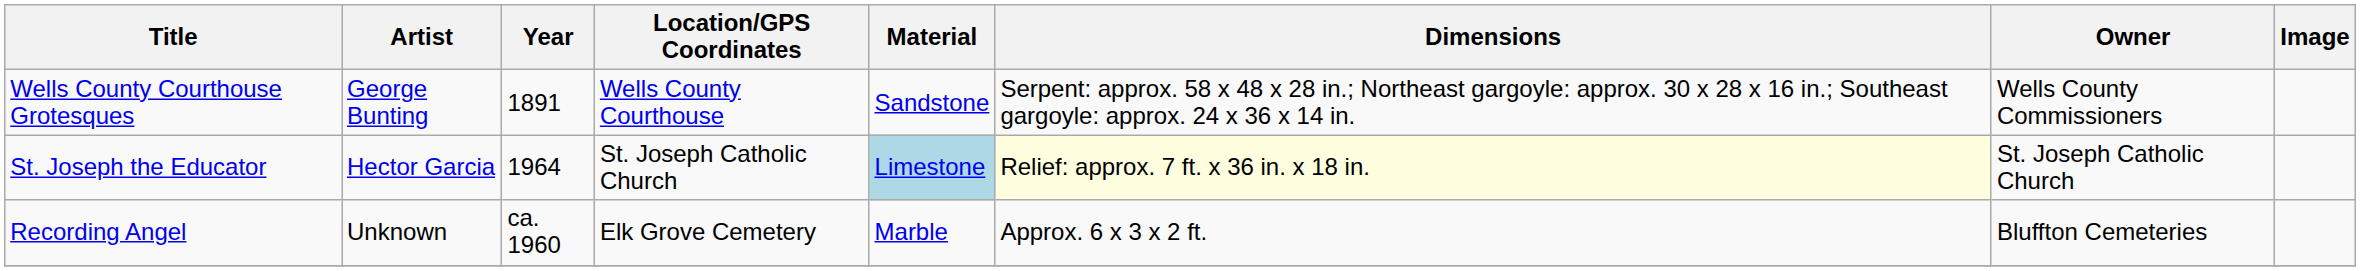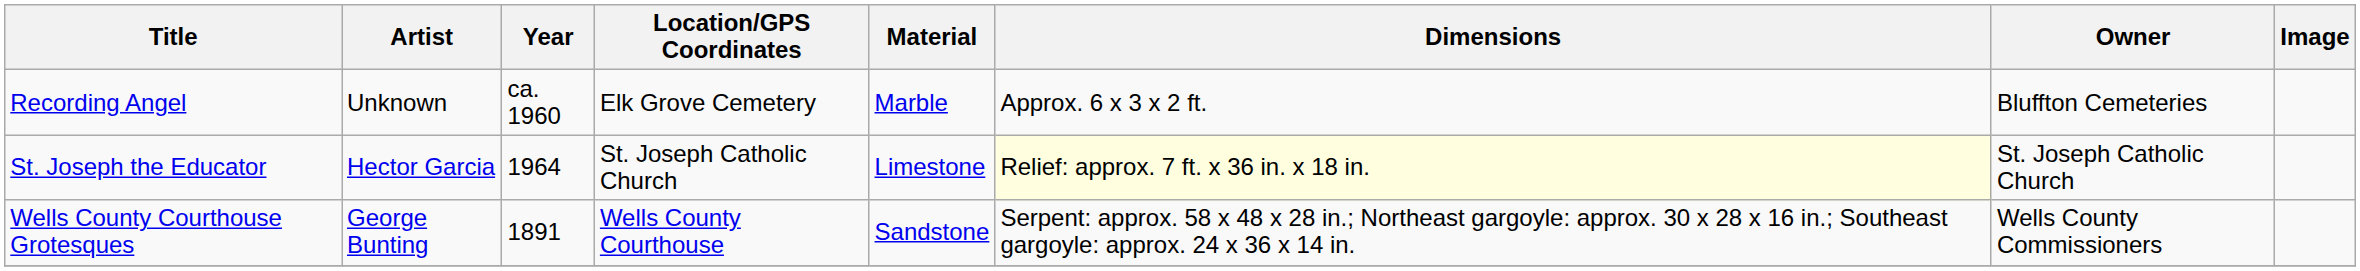rows swapped: Recording Angel <-> Wells County Courthouse Grotesques
St. Joseph the Educator | Material: lightblue background -> no background
